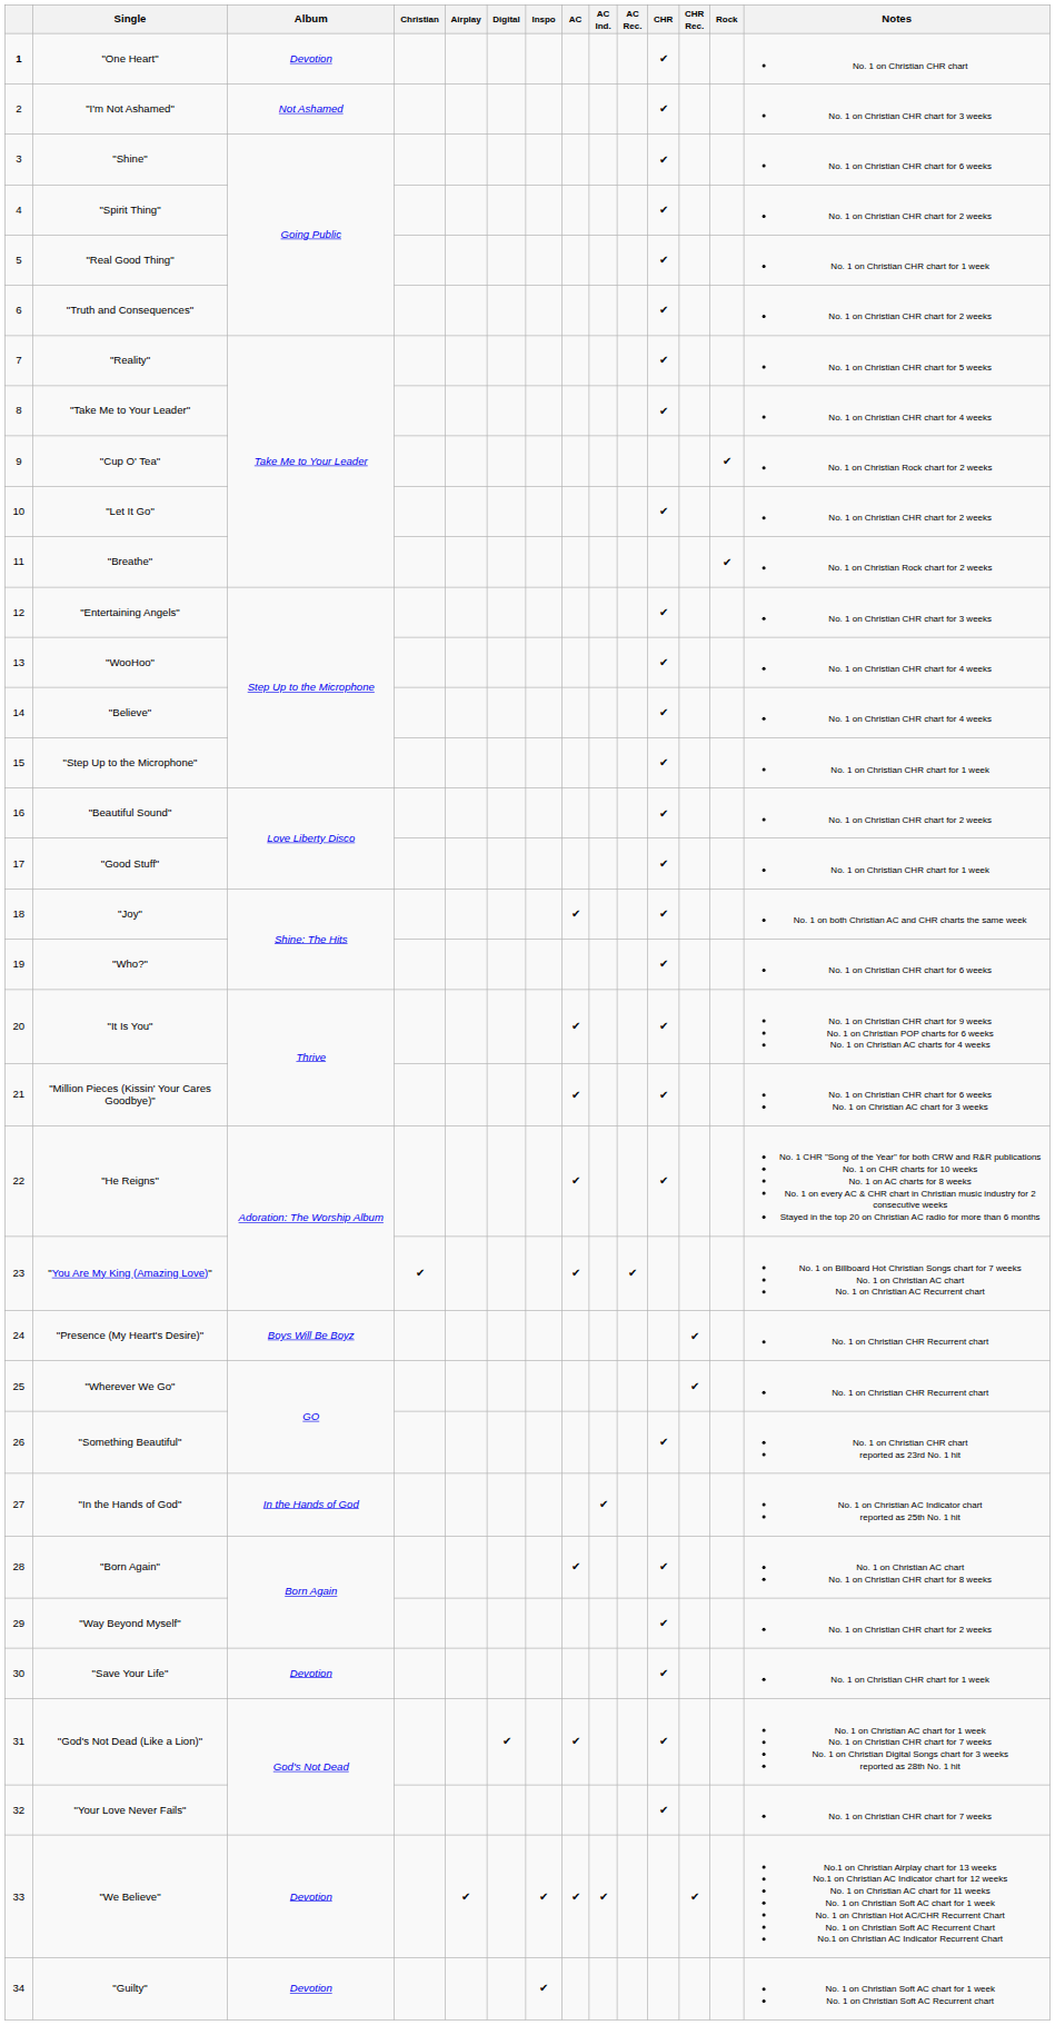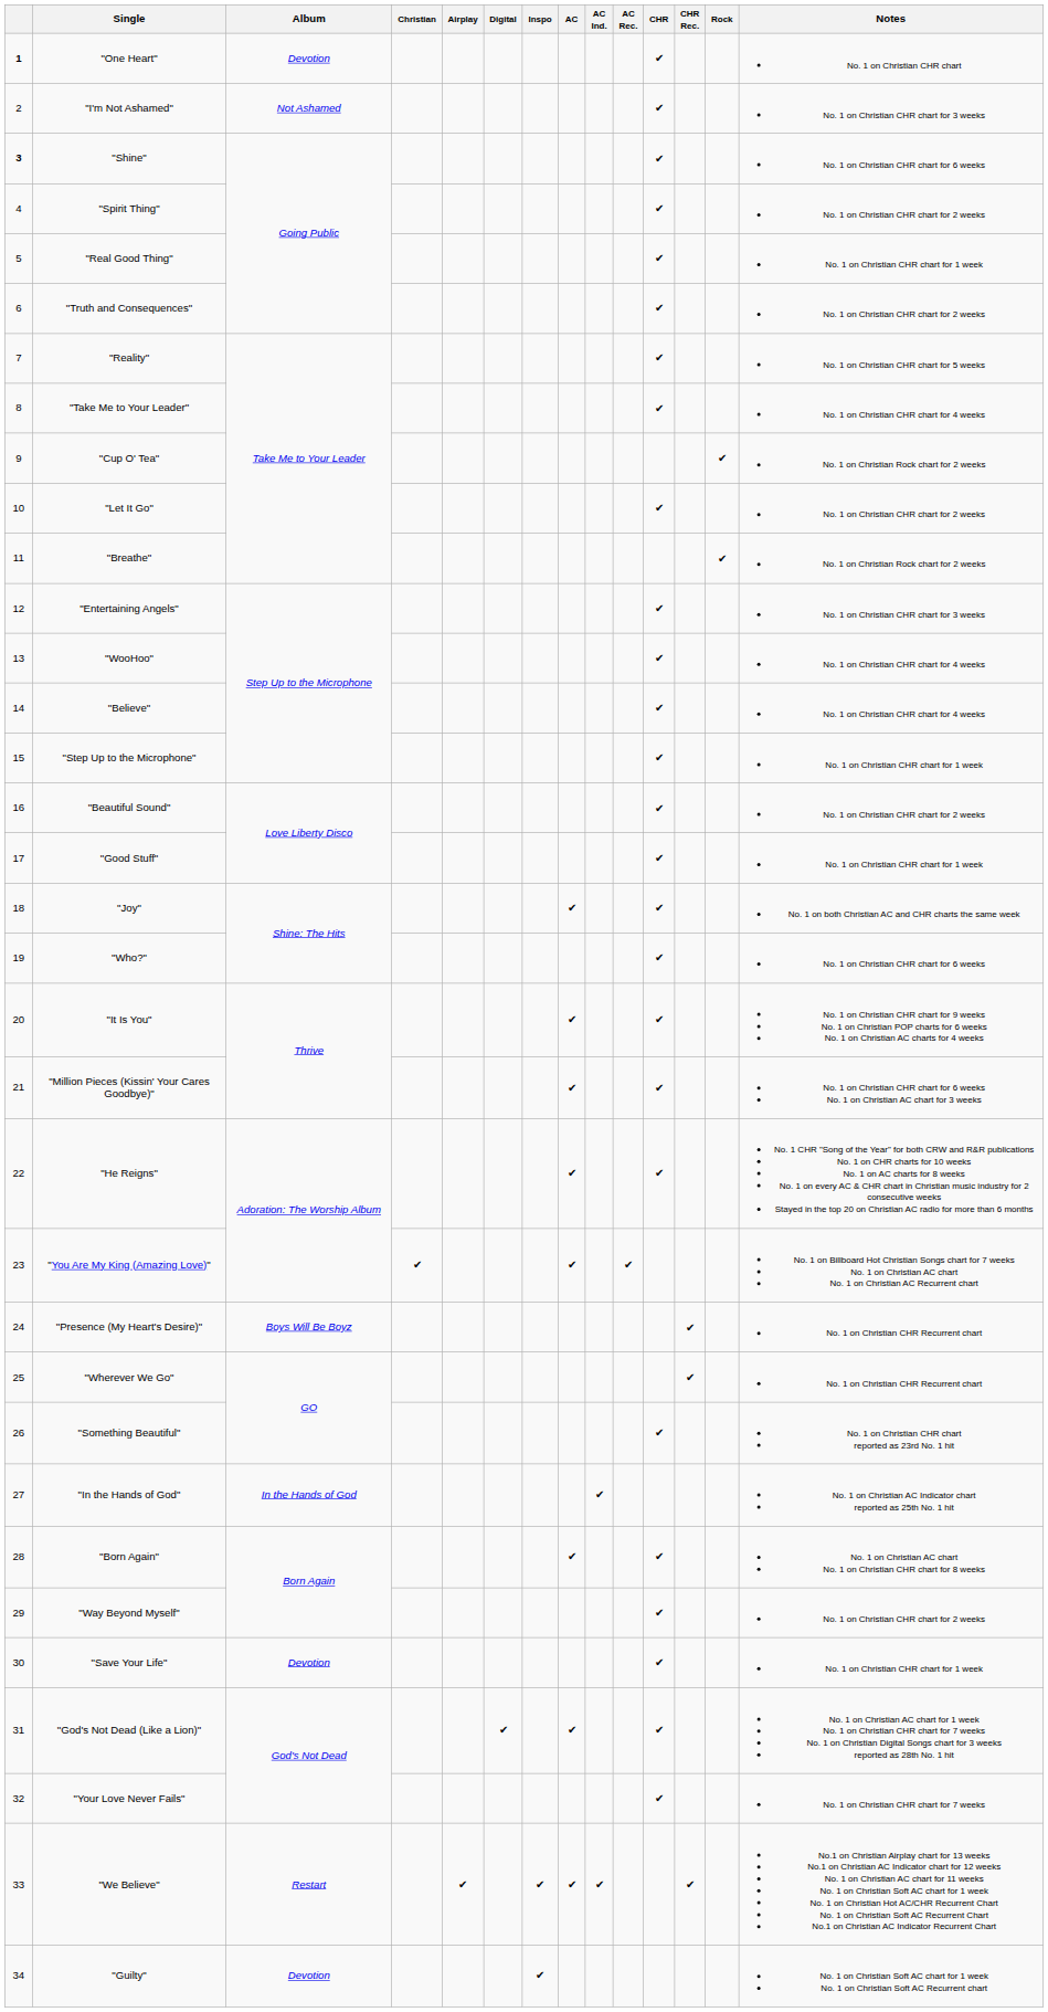"Shine" | column 1: normal -> bold
"We Believe" | Album: Devotion -> Restart
